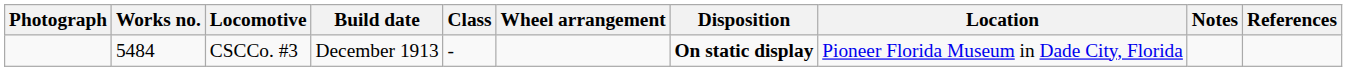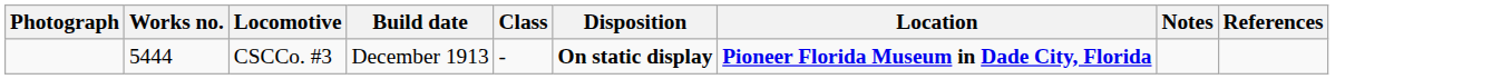- column: Wheel arrangement
CSCCo. #3 | Works no.: 5484 -> 5444
CSCCo. #3 | Location: normal -> bold
